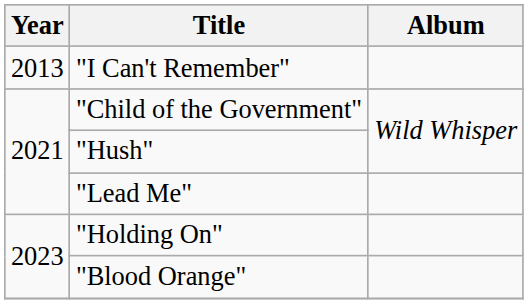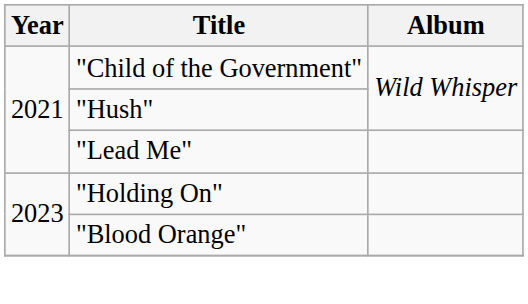- row: 2013 | "I Can't Remember"
